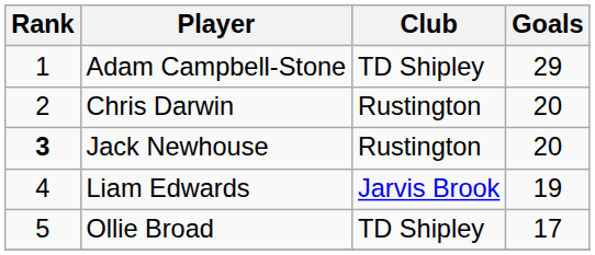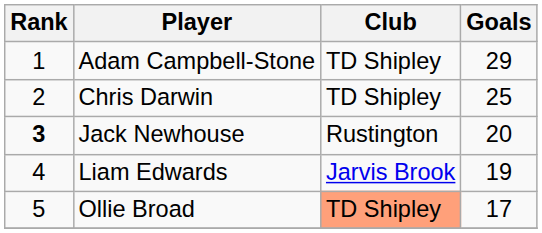Chris Darwin | Club: Rustington -> TD Shipley
Chris Darwin | Goals: 20 -> 25
Ollie Broad | Club: no background -> lightsalmon background
